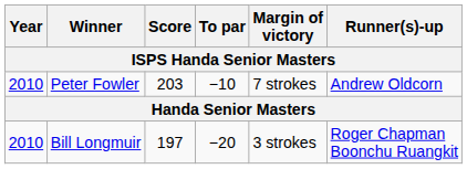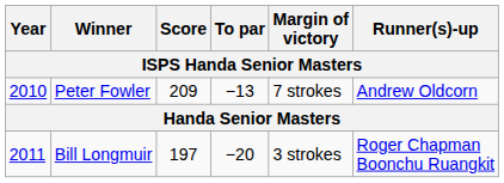Peter Fowler | Score: 203 -> 209
Peter Fowler | To par: −10 -> −13
Bill Longmuir | Year: 2010 -> 2011
